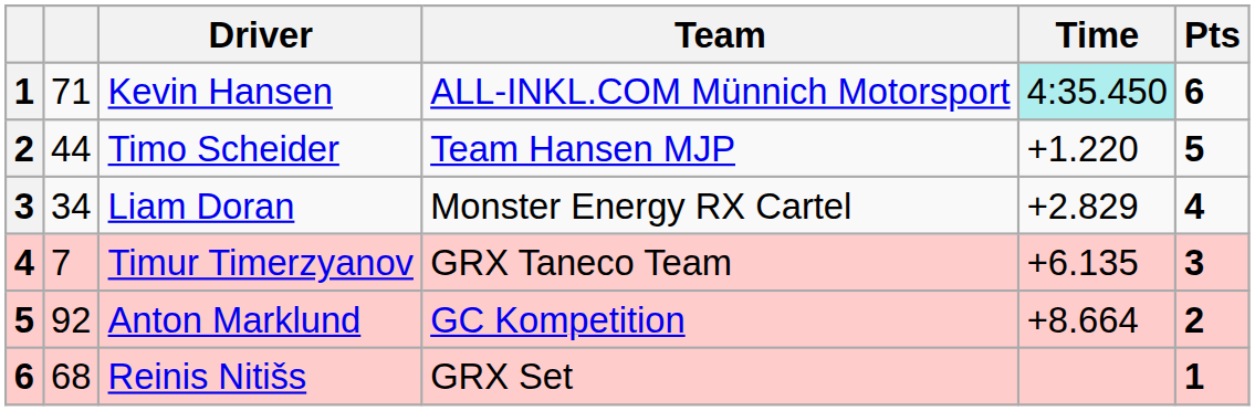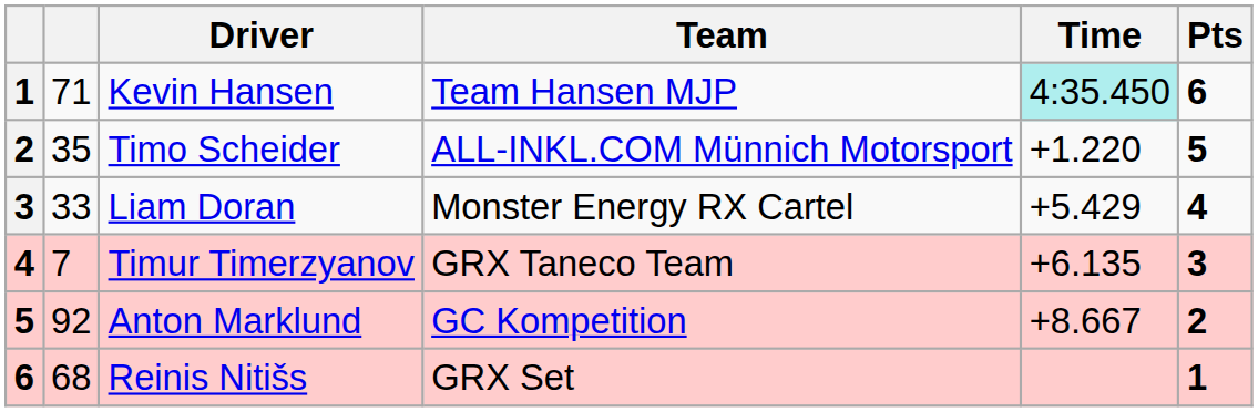Kevin Hansen | Team: ALL-INKL.COM Münnich Motorsport -> Team Hansen MJP
Timo Scheider | column 2: 44 -> 35
Timo Scheider | Team: Team Hansen MJP -> ALL-INKL.COM Münnich Motorsport
Liam Doran | column 2: 34 -> 33
Liam Doran | Time: +2.829 -> +5.429
Anton Marklund | Time: +8.664 -> +8.667
